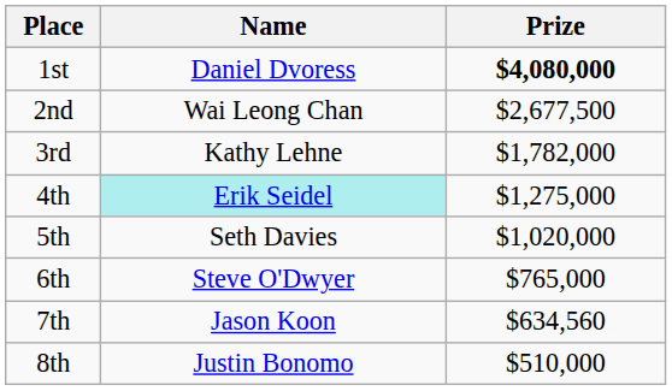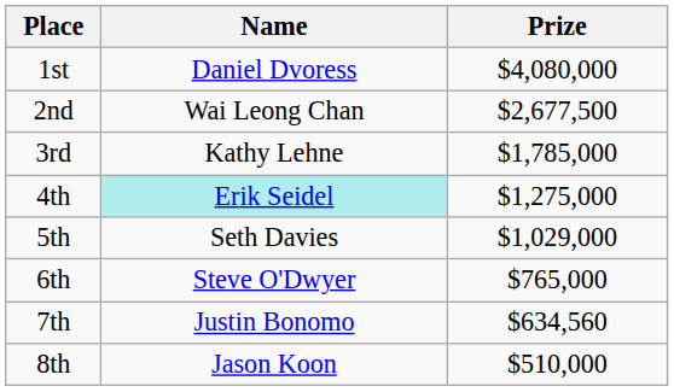1st | Prize: bold -> normal
3rd | Prize: $1,782,000 -> $1,785,000
5th | Prize: $1,020,000 -> $1,029,000
7th | Name: Jason Koon -> Justin Bonomo
8th | Name: Justin Bonomo -> Jason Koon
